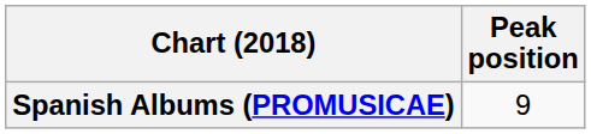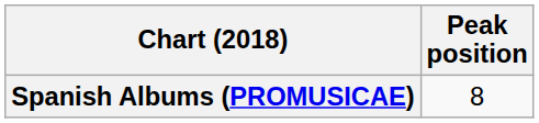Spanish Albums (PROMUSICAE) | Peak position: 9 -> 8
